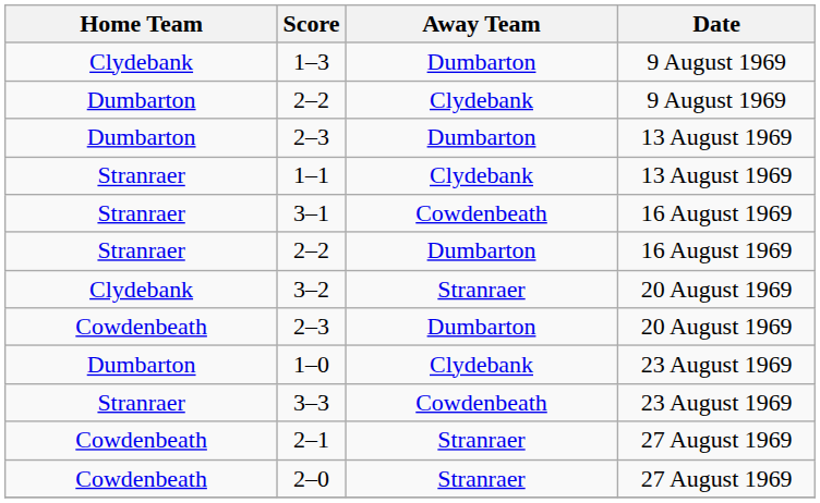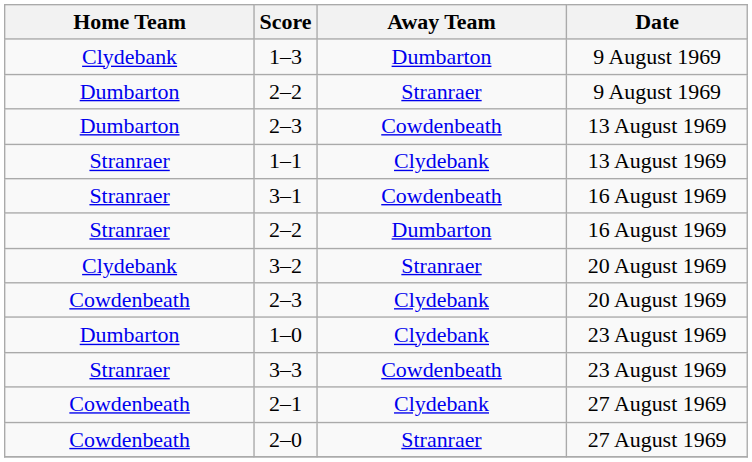2–2 / 9 August 1969 | Away Team: Clydebank -> Stranraer
2–3 / 13 August 1969 | Away Team: Dumbarton -> Cowdenbeath
2–3 / 20 August 1969 | Away Team: Dumbarton -> Clydebank
2–1 | Away Team: Stranraer -> Clydebank
